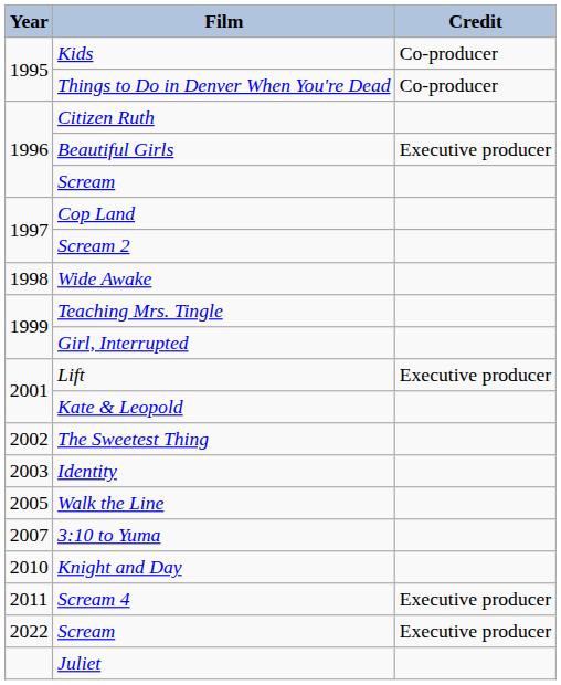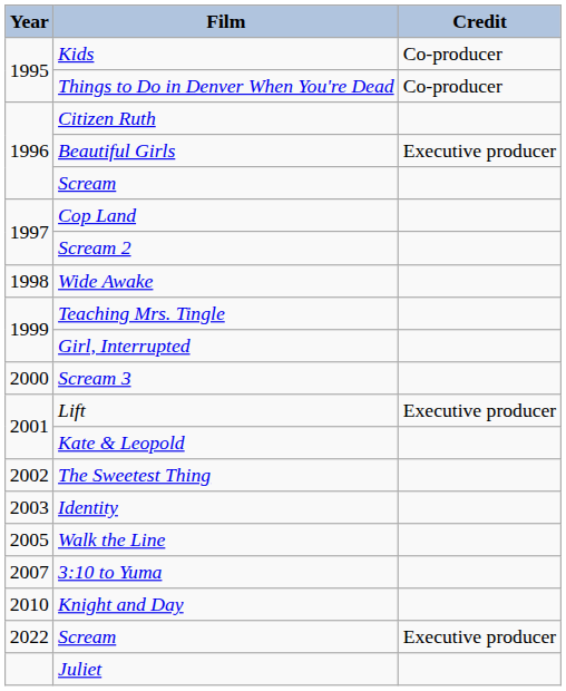+ row: 2000 | Scream 3
- row: 2011 | Scream 4 | Executive producer
